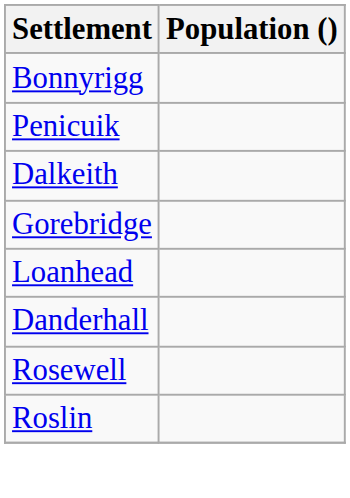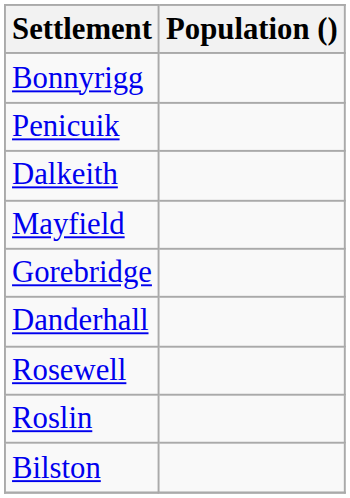+ row: Mayfield
- row: Loanhead
+ row: Bilston
